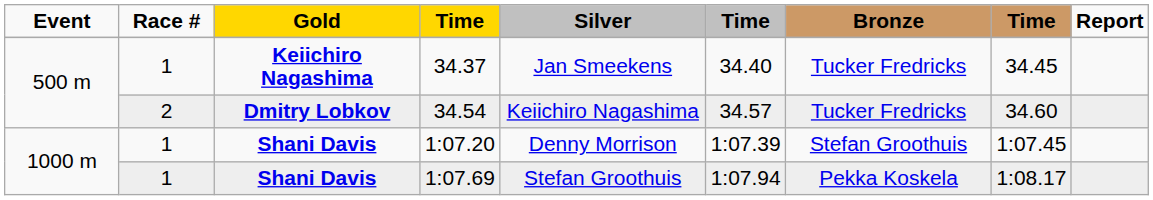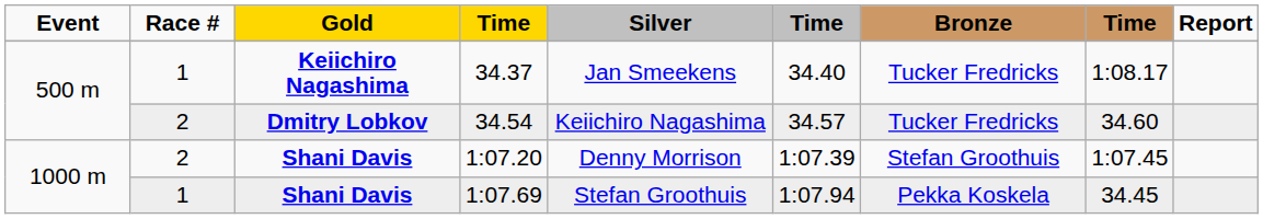34.37 | column 8: 34.45 -> 1:08.17
1:07.20 | Race #: 1 -> 2
1:07.69 | column 8: 1:08.17 -> 34.45
